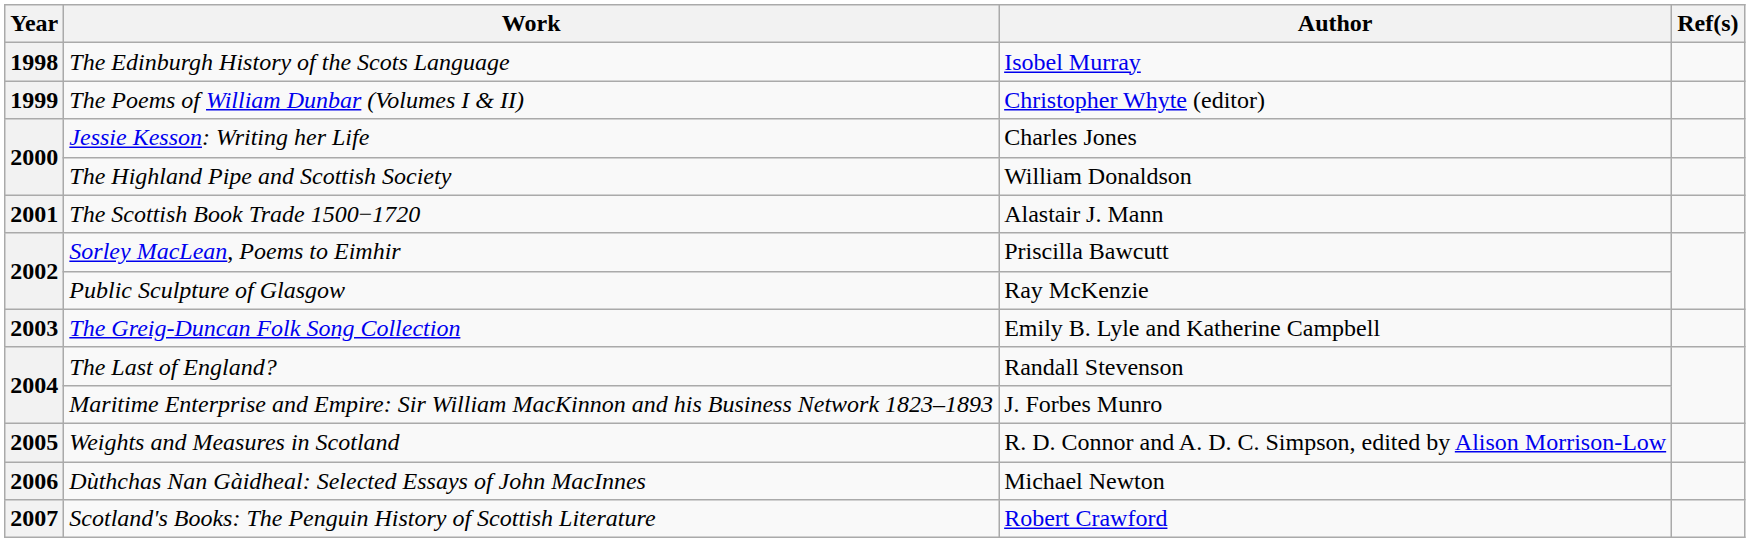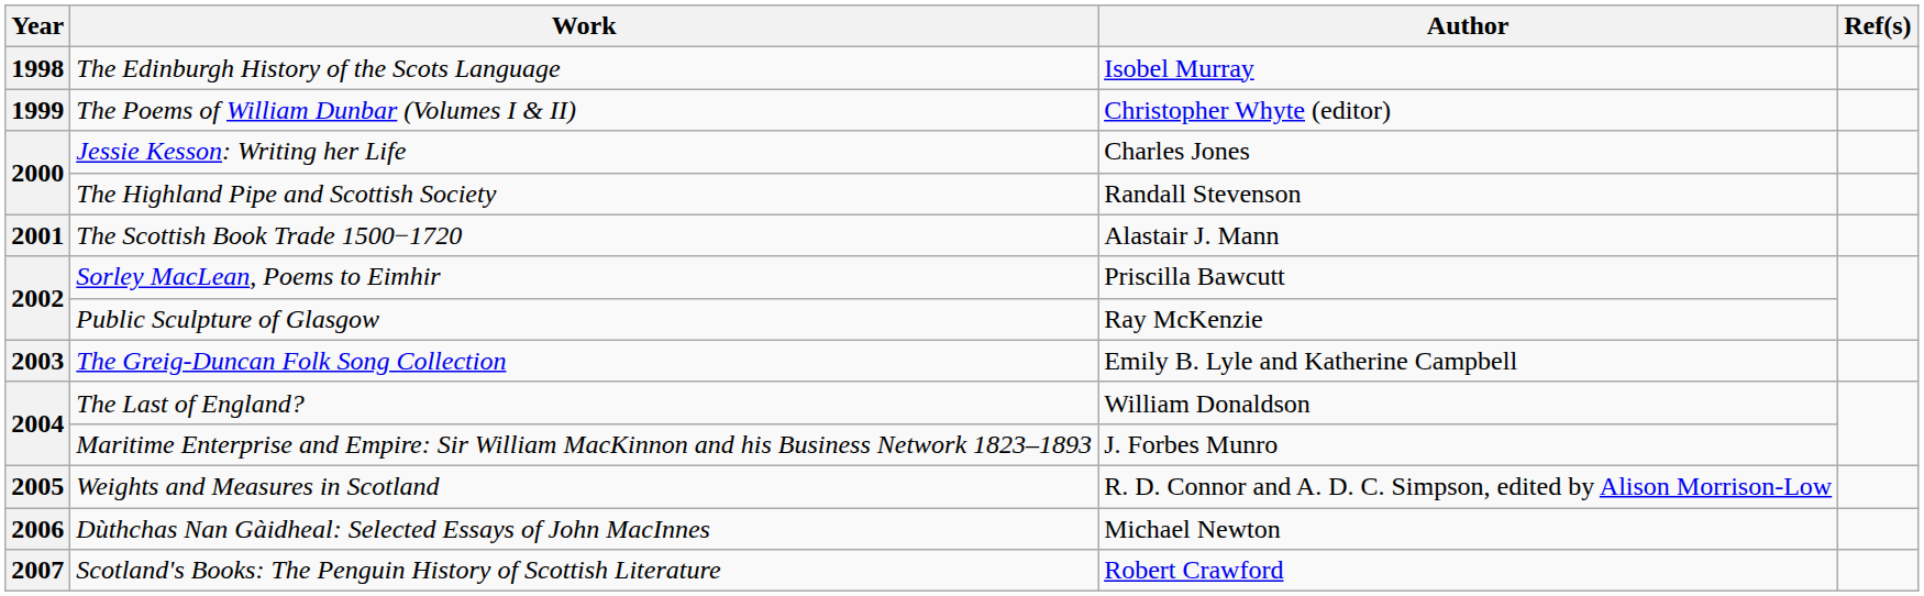The Highland Pipe and Scottish Society | Author: William Donaldson -> Randall Stevenson
The Last of England? | Author: Randall Stevenson -> William Donaldson
